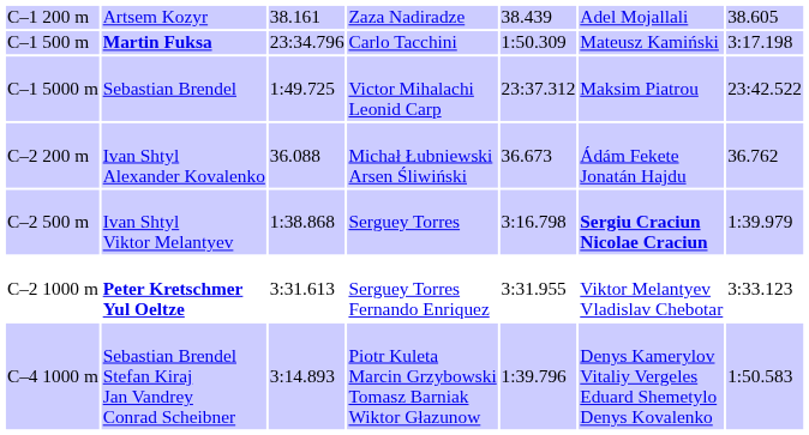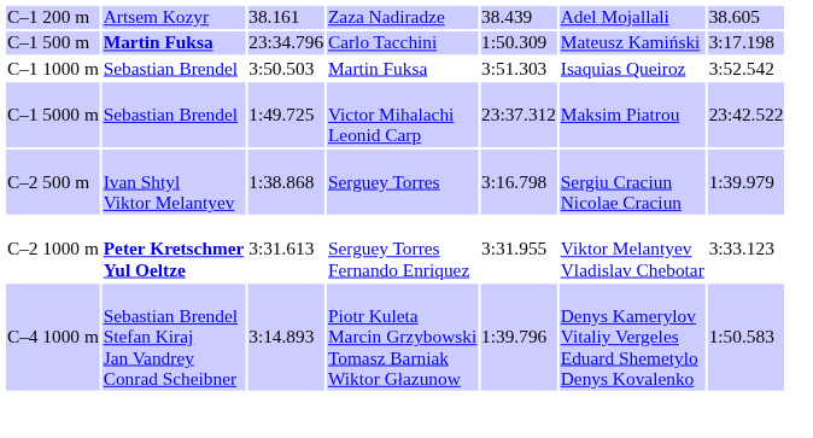+ row: C–1 1000 m | Sebastian Brendel | 3:50.503 | Martin Fuksa | 3:51.303 | Isaquias Queiroz | 3:52.542
- row: C–2 200 m | Ivan Shtyl Alexander Kovalenko | 36.088 | Michał Łubniewski Arsen Śliwiński | 36.673 | Ádám Fekete Jonatán Hajdu | 36.762
C–2 500 m | column 6: bold -> normal
